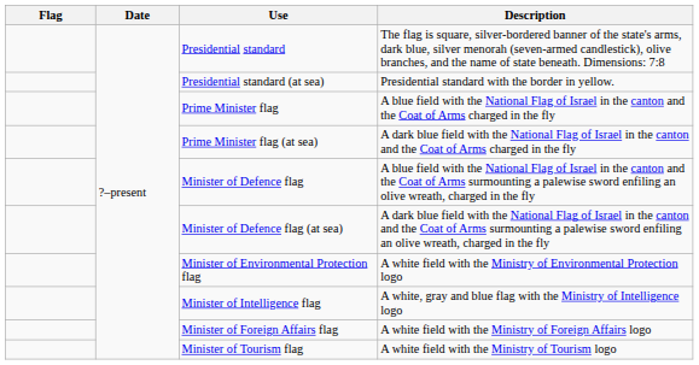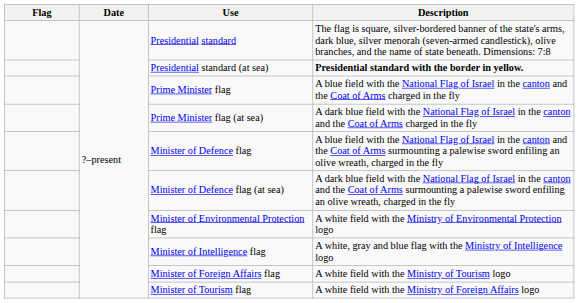Presidential standard (at sea) | Description: normal -> bold
Minister of Foreign Affairs flag | Description: A white field with the Ministry of Foreign Affairs logo -> A white field with the Ministry of Tourism logo
Minister of Tourism flag | Description: A white field with the Ministry of Tourism logo -> A white field with the Ministry of Foreign Affairs logo
